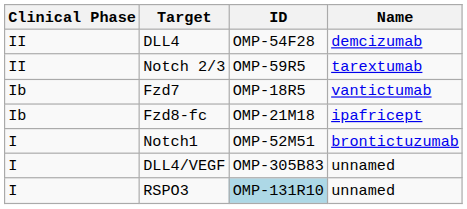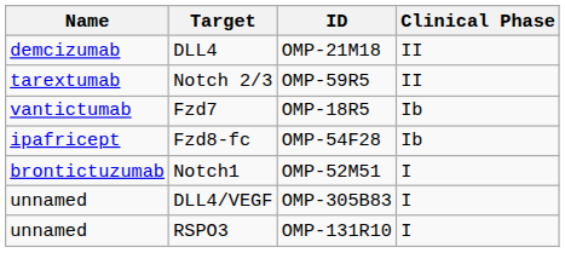columns swapped: Name <-> Clinical Phase
DLL4 | ID: OMP-54F28 -> OMP-21M18
Fzd8-fc | ID: OMP-21M18 -> OMP-54F28
RSPO3 | ID: lightblue background -> no background
